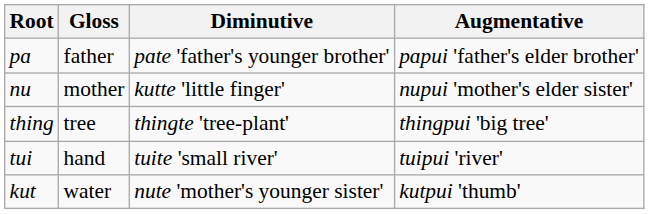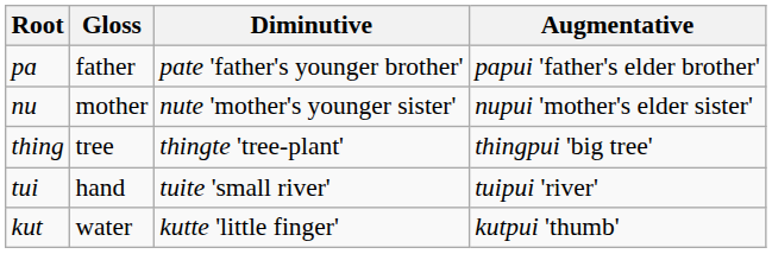nu | Diminutive: kutte 'little finger' -> nute 'mother's younger sister'
kut | Diminutive: nute 'mother's younger sister' -> kutte 'little finger'
